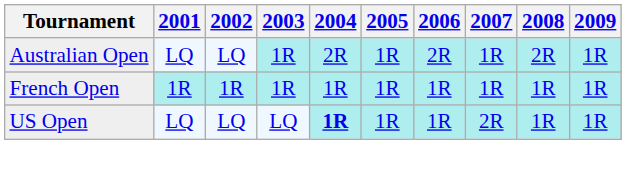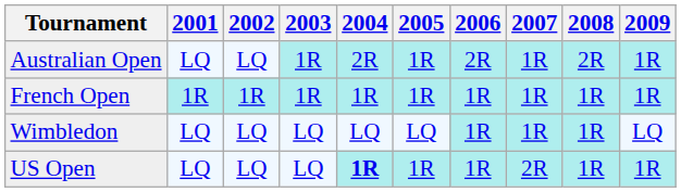+ row: Wimbledon | LQ | LQ | LQ | LQ | LQ | 1R | 1R | 1R | LQ
